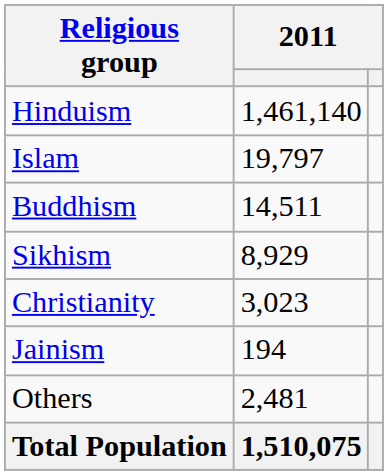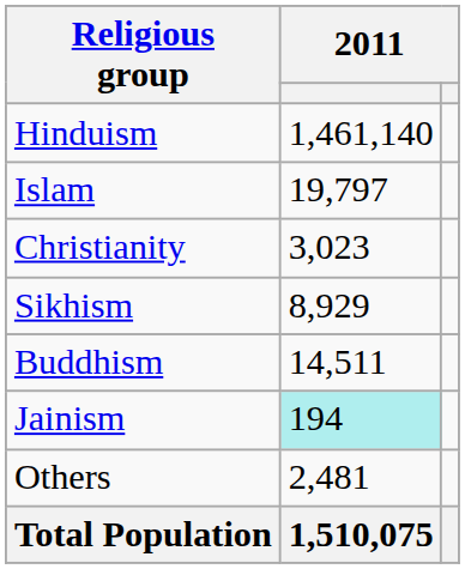rows swapped: Buddhism <-> Christianity
Jainism | column 2: no background -> paleturquoise background
